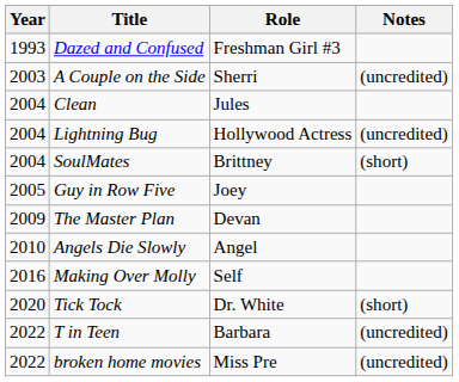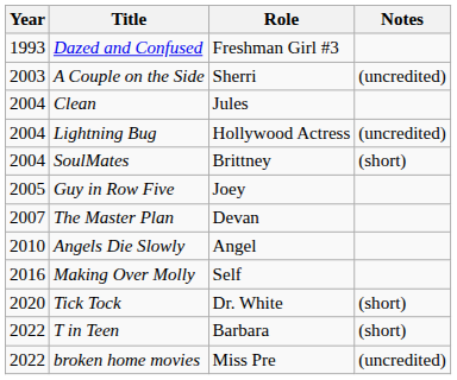The Master Plan | Year: 2009 -> 2007
T in Teen | Notes: (uncredited) -> (short)
